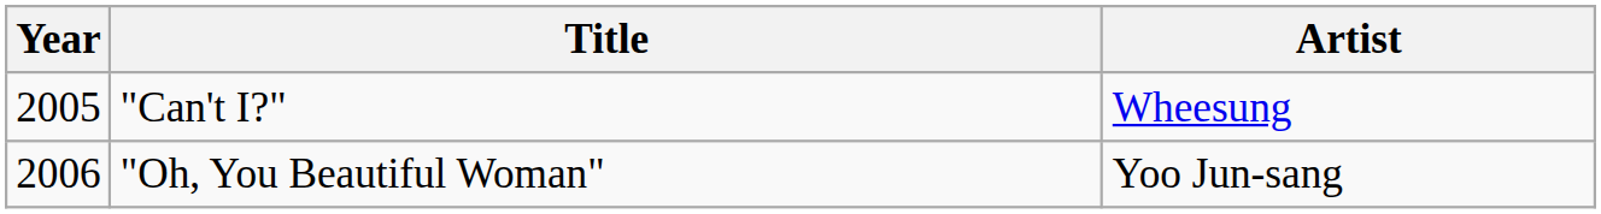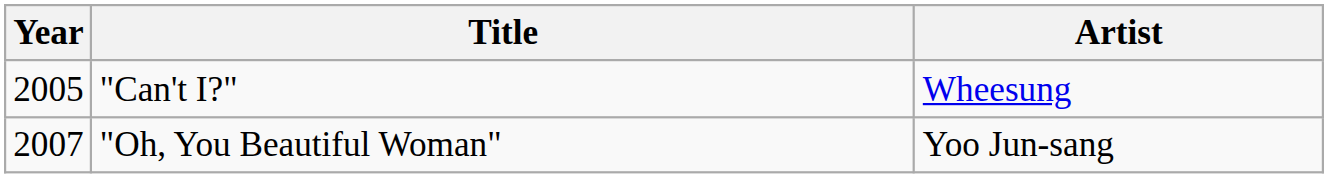"Oh, You Beautiful Woman" | Year: 2006 -> 2007
